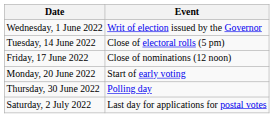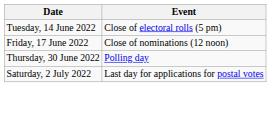- row: Wednesday, 1 June 2022 | Writ of election issued by the Governor
- row: Monday, 20 June 2022 | Start of early voting
